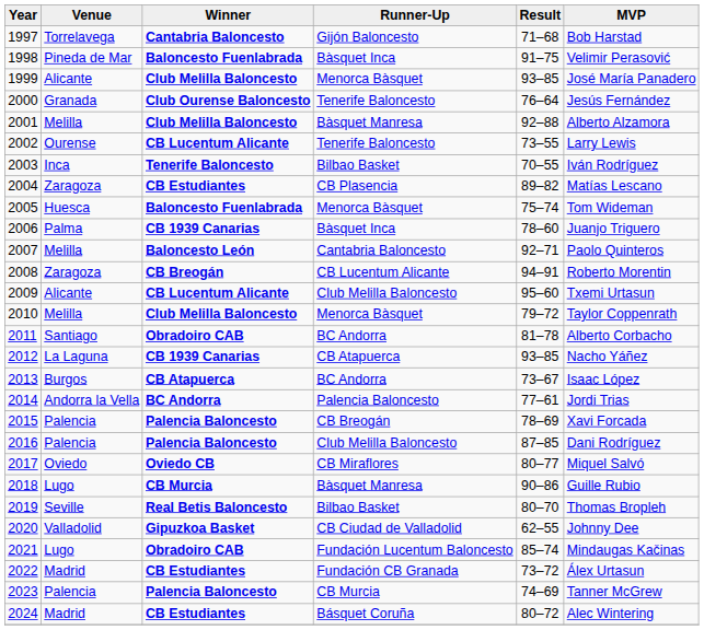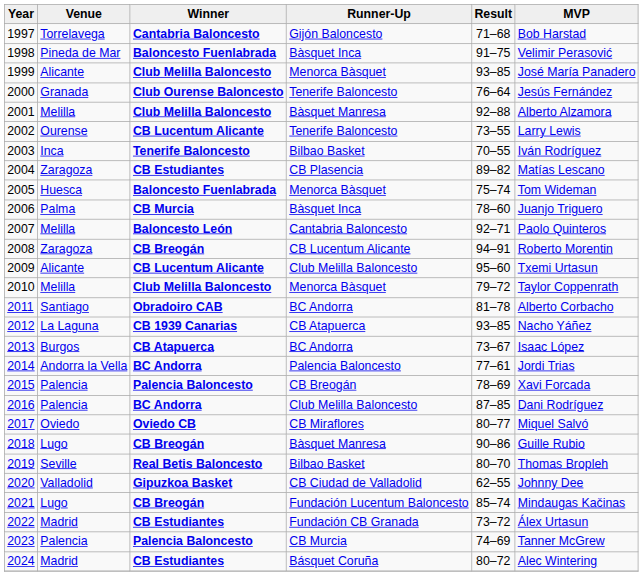2006 | Winner: CB 1939 Canarias -> CB Murcia
2016 | Winner: Palencia Baloncesto -> BC Andorra
2018 | Winner: CB Murcia -> CB Breogán
2021 | Winner: Obradoiro CAB -> CB Breogán
